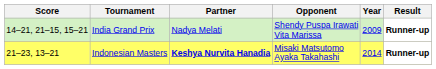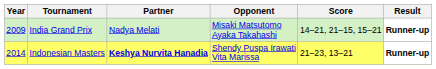columns swapped: Year <-> Score
India Grand Prix | Opponent: Shendy Puspa Irawati Vita Marissa -> Misaki Matsutomo Ayaka Takahashi
Indonesian Masters | Opponent: Misaki Matsutomo Ayaka Takahashi -> Shendy Puspa Irawati Vita Marissa
